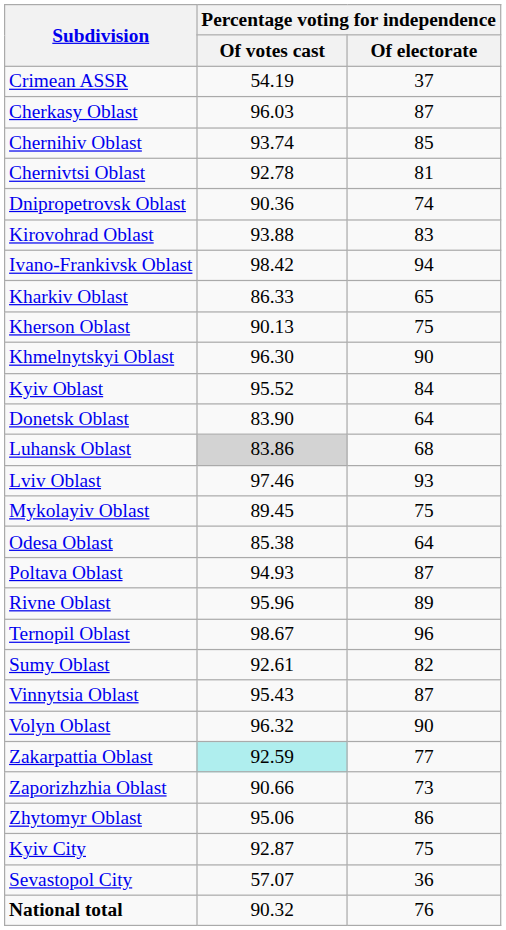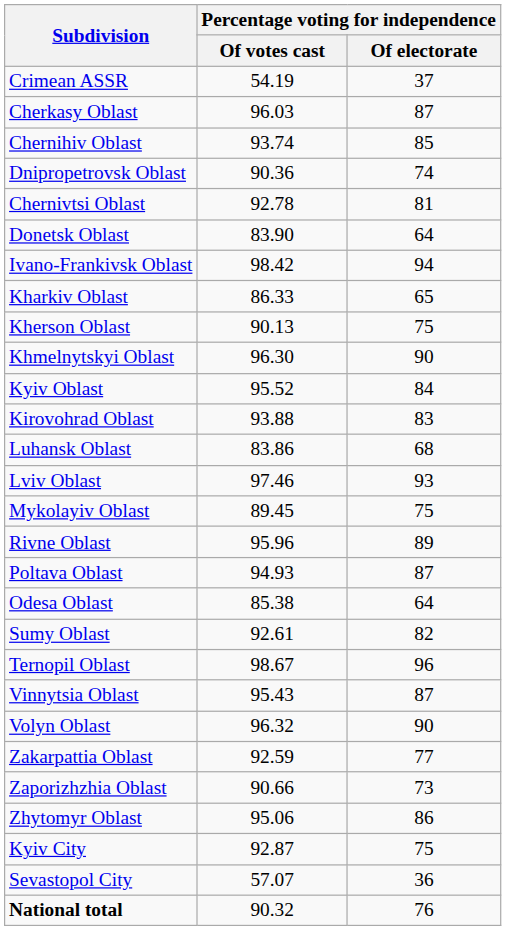rows swapped: Chernivtsi Oblast <-> Dnipropetrovsk Oblast
rows swapped: Donetsk Oblast <-> Kirovohrad Oblast
Luhansk Oblast | Percentage voting for independence / Of votes cast: lightgrey background -> no background
rows swapped: Odesa Oblast <-> Rivne Oblast
rows swapped: Sumy Oblast <-> Ternopil Oblast
Zakarpattia Oblast | Percentage voting for independence / Of votes cast: paleturquoise background -> no background
